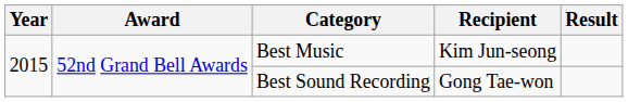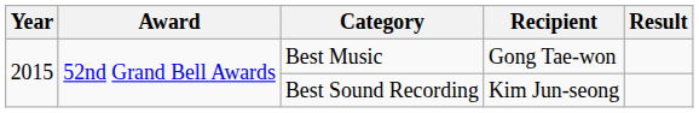Best Music | Recipient: Kim Jun-seong -> Gong Tae-won
Best Sound Recording | Recipient: Gong Tae-won -> Kim Jun-seong
